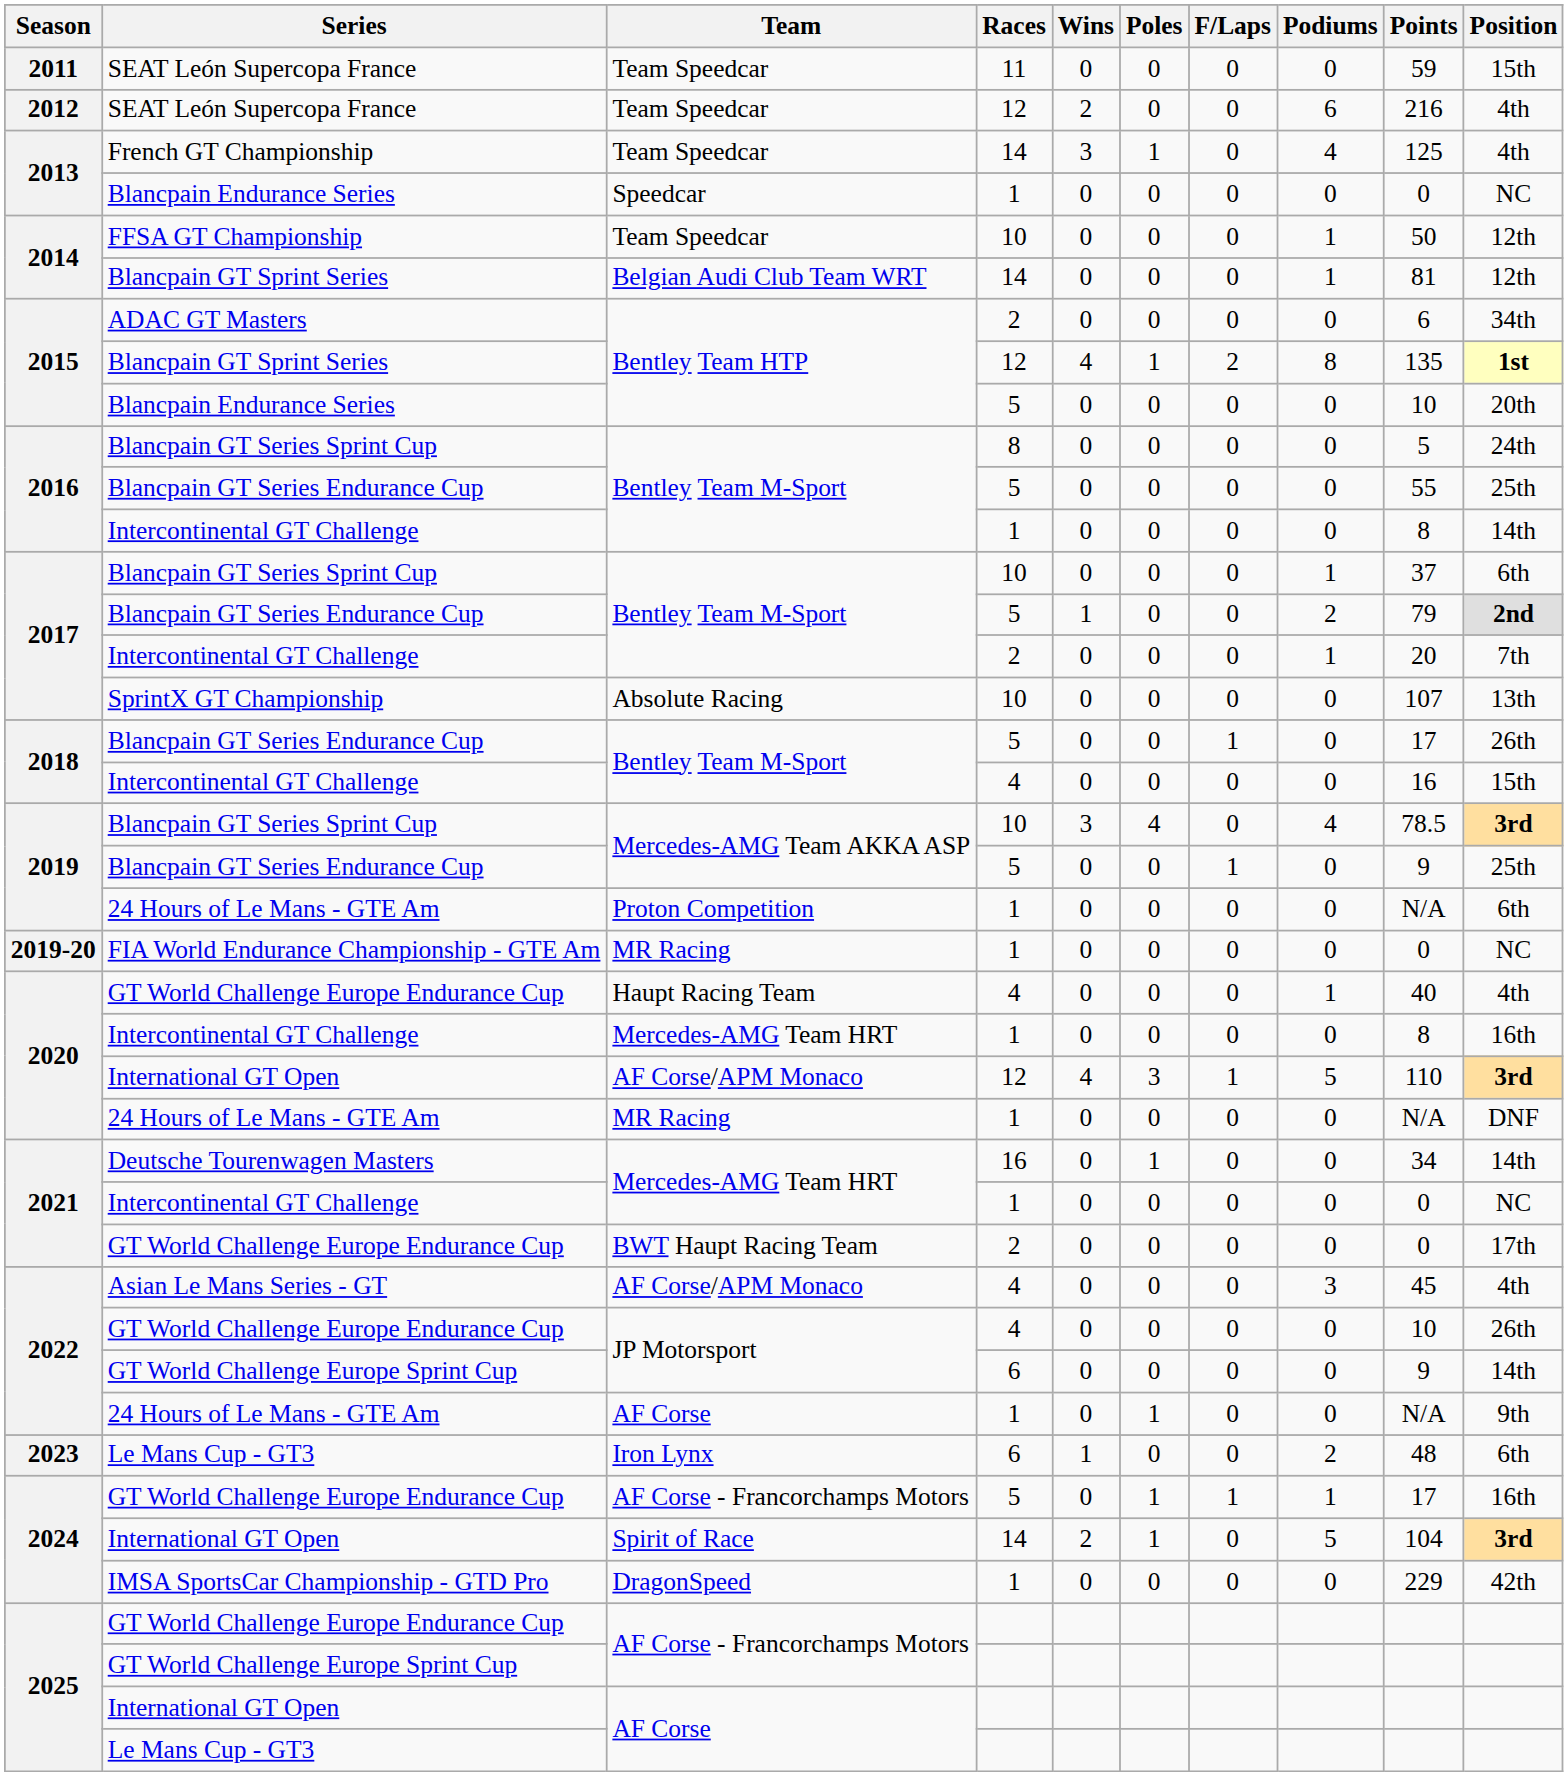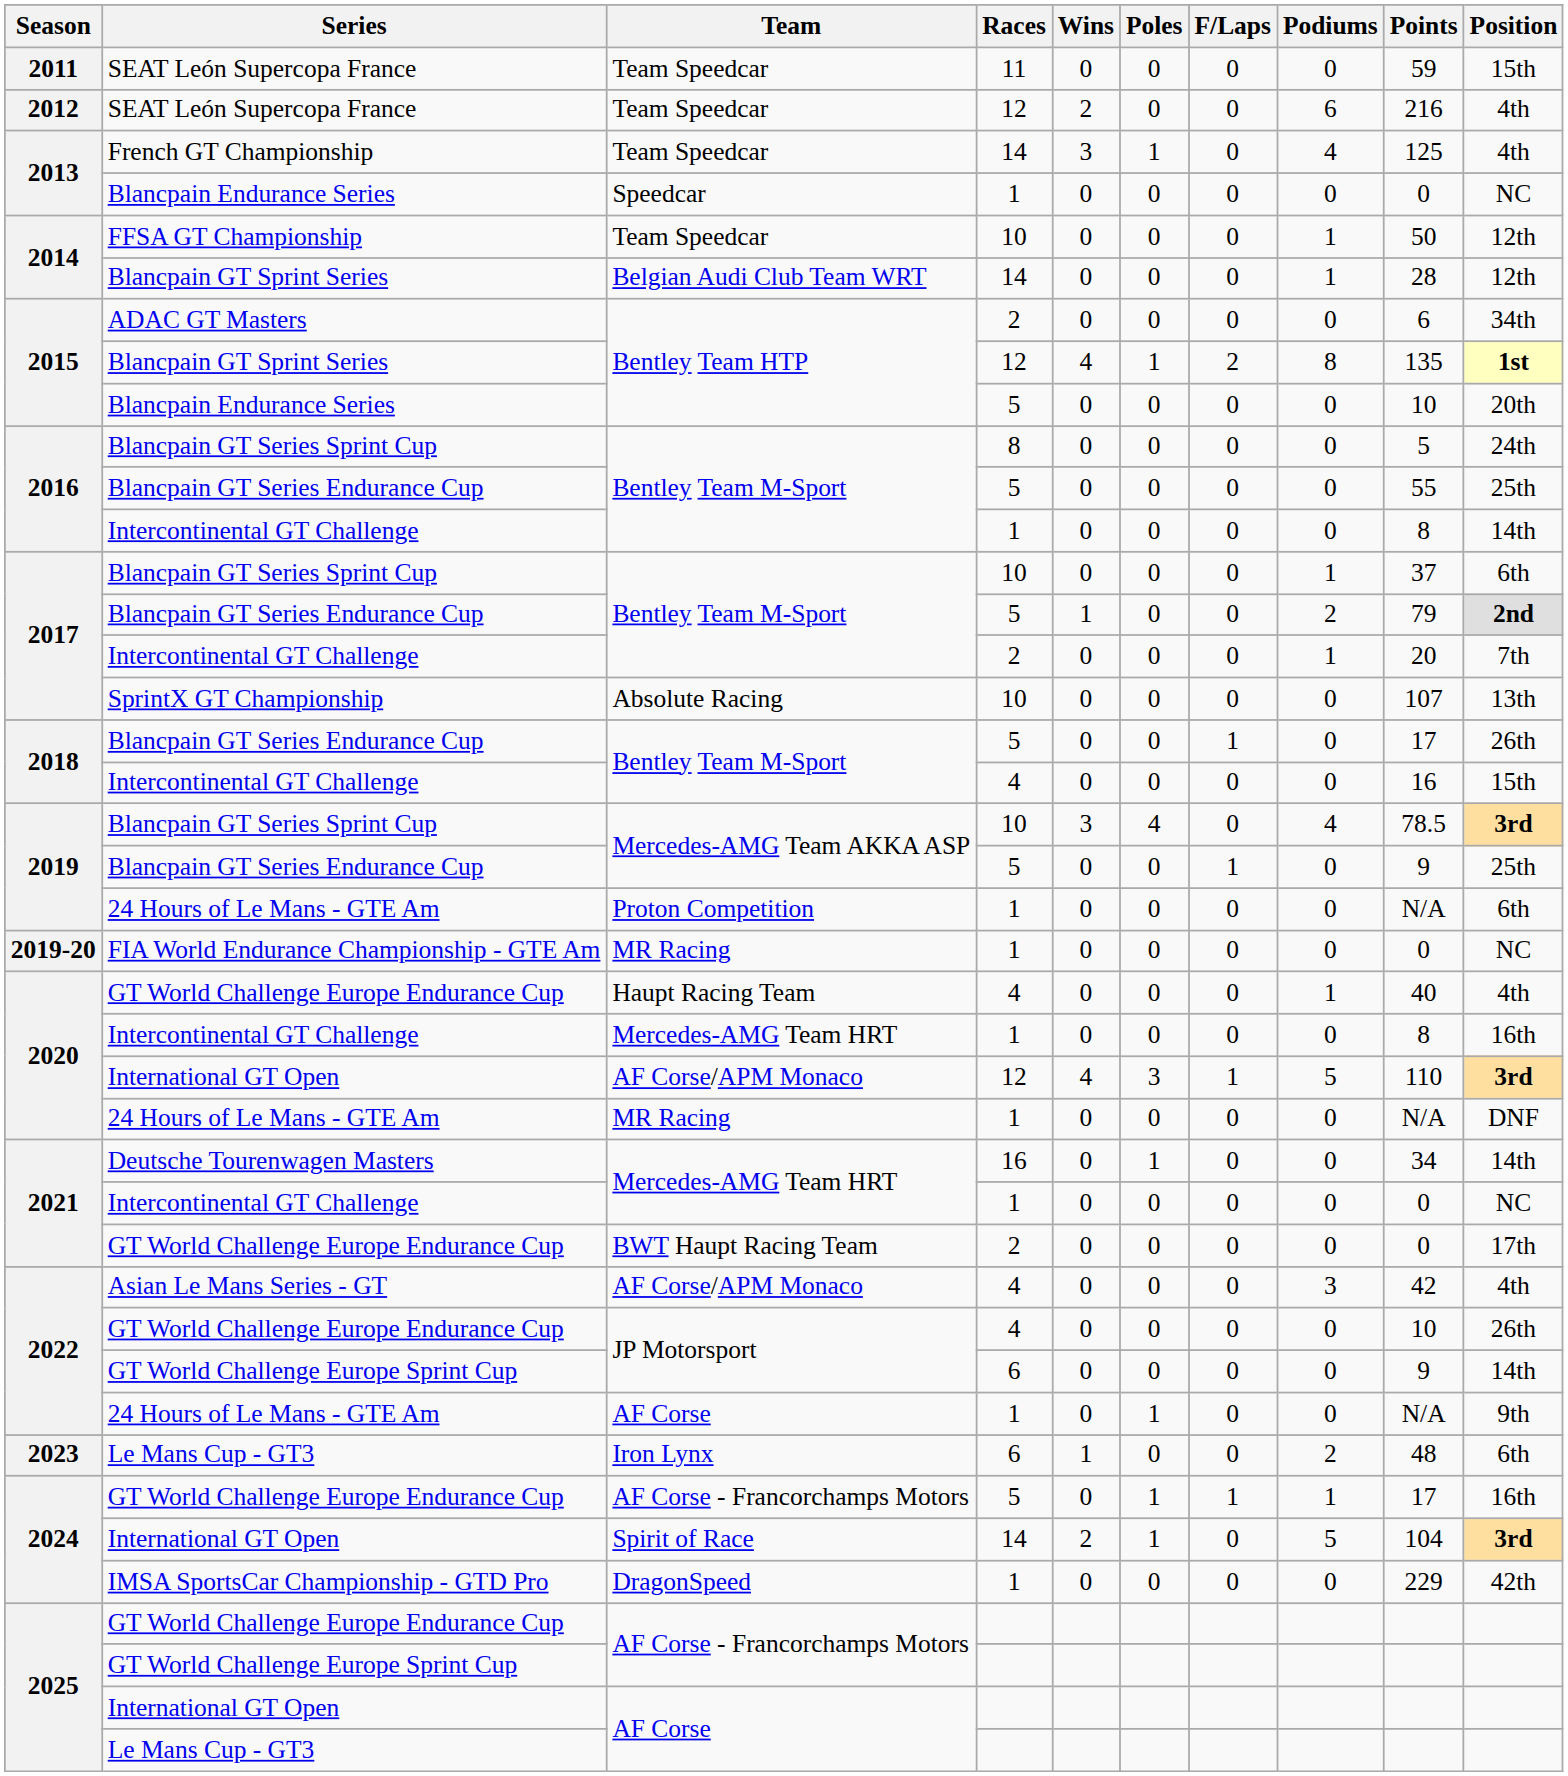2014 / Blancpain GT Sprint Series | Points: 81 -> 28
Asian Le Mans Series - GT | Points: 45 -> 42
